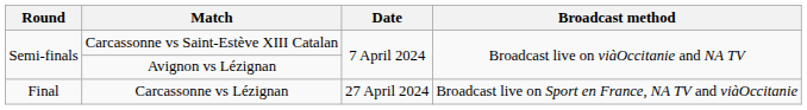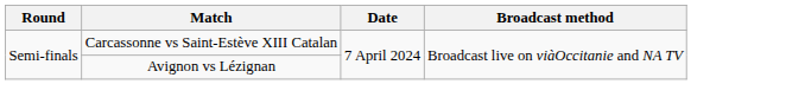- row: Final | Carcassonne vs Lézignan | 27 April 2024 | Broadcast live on Sport en France, NA TV and viàOccitanie
